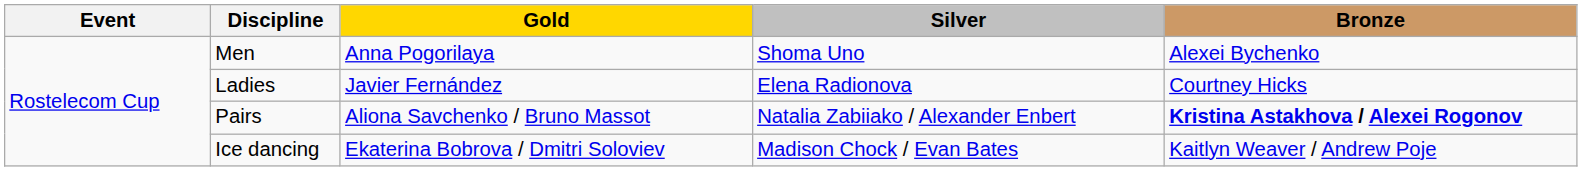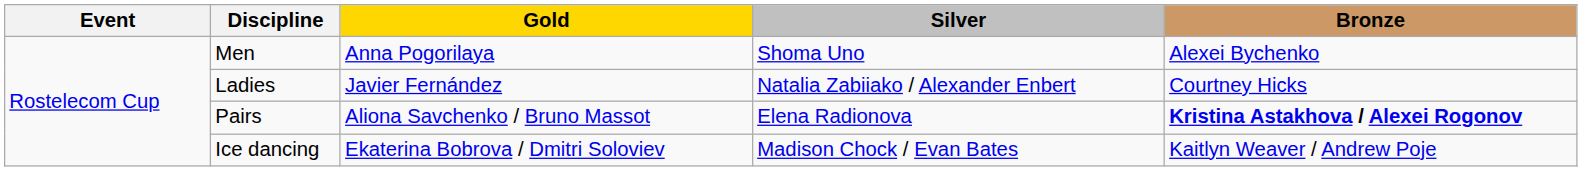Ladies | Silver: Elena Radionova -> Natalia Zabiiako / Alexander Enbert
Pairs | Silver: Natalia Zabiiako / Alexander Enbert -> Elena Radionova
